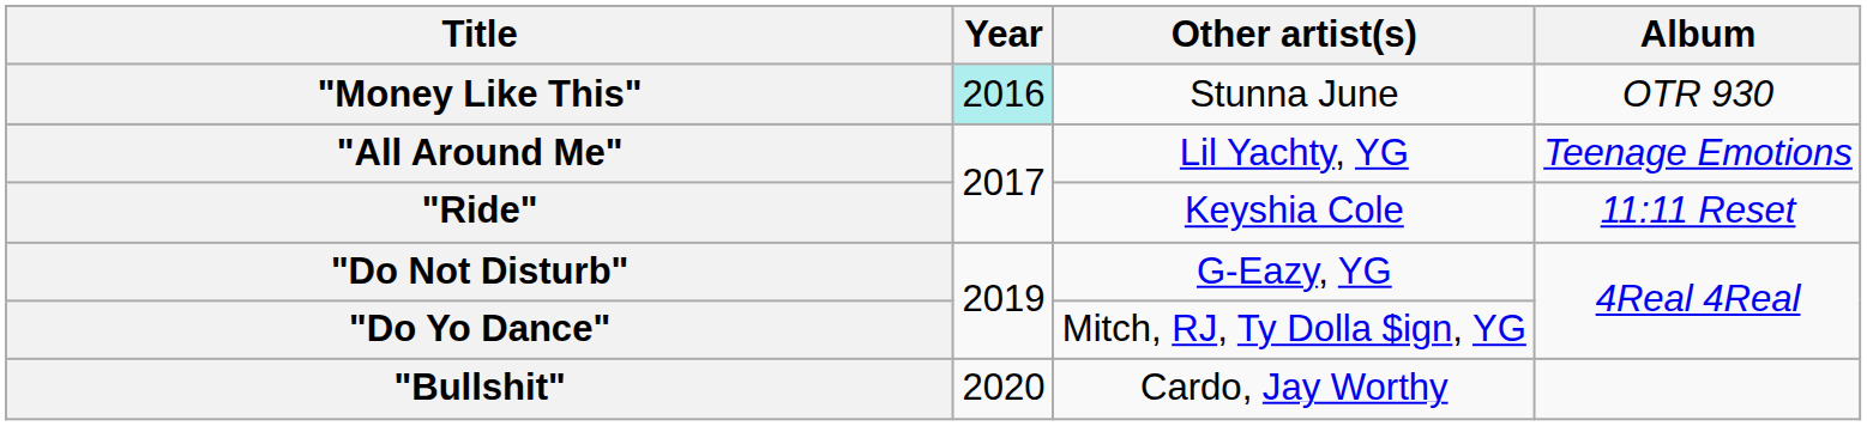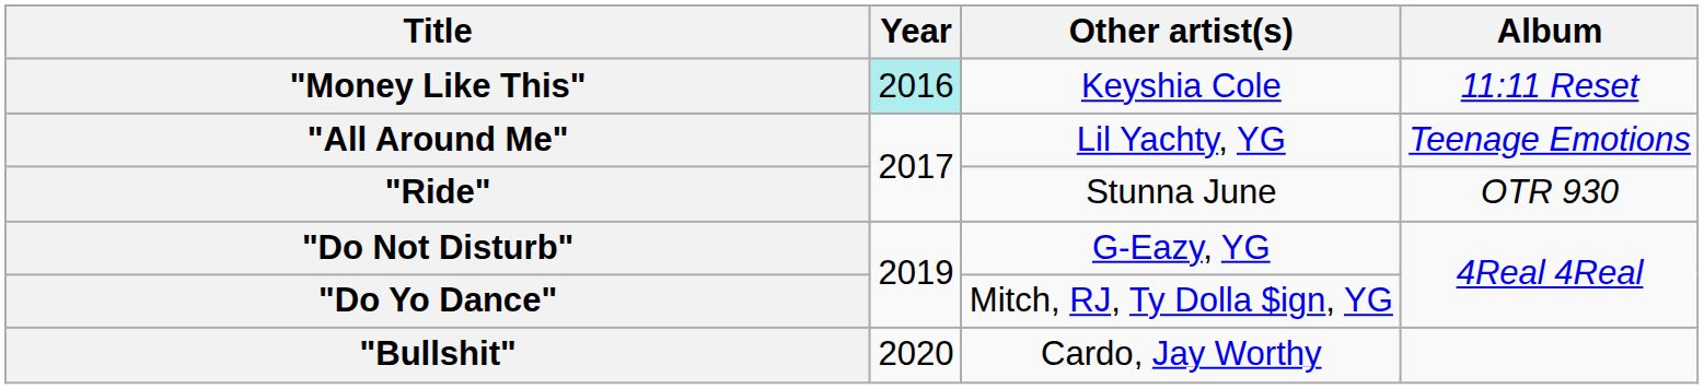"Money Like This" | Other artist(s): Stunna June -> Keyshia Cole
"Money Like This" | Album: OTR 930 -> 11:11 Reset
"Ride" | Other artist(s): Keyshia Cole -> Stunna June
"Ride" | Album: 11:11 Reset -> OTR 930
